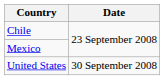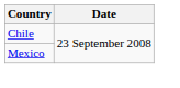- row: United States | 30 September 2008
